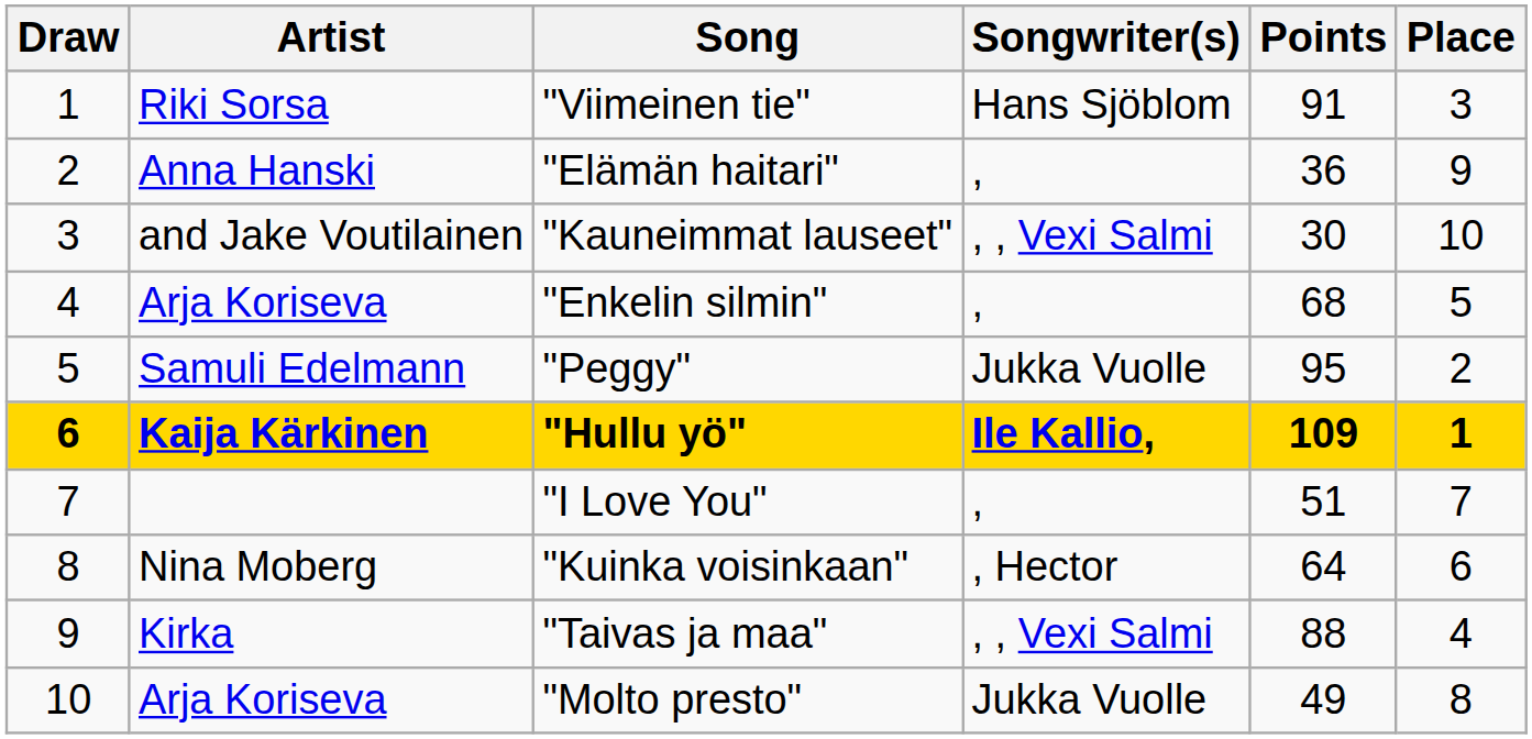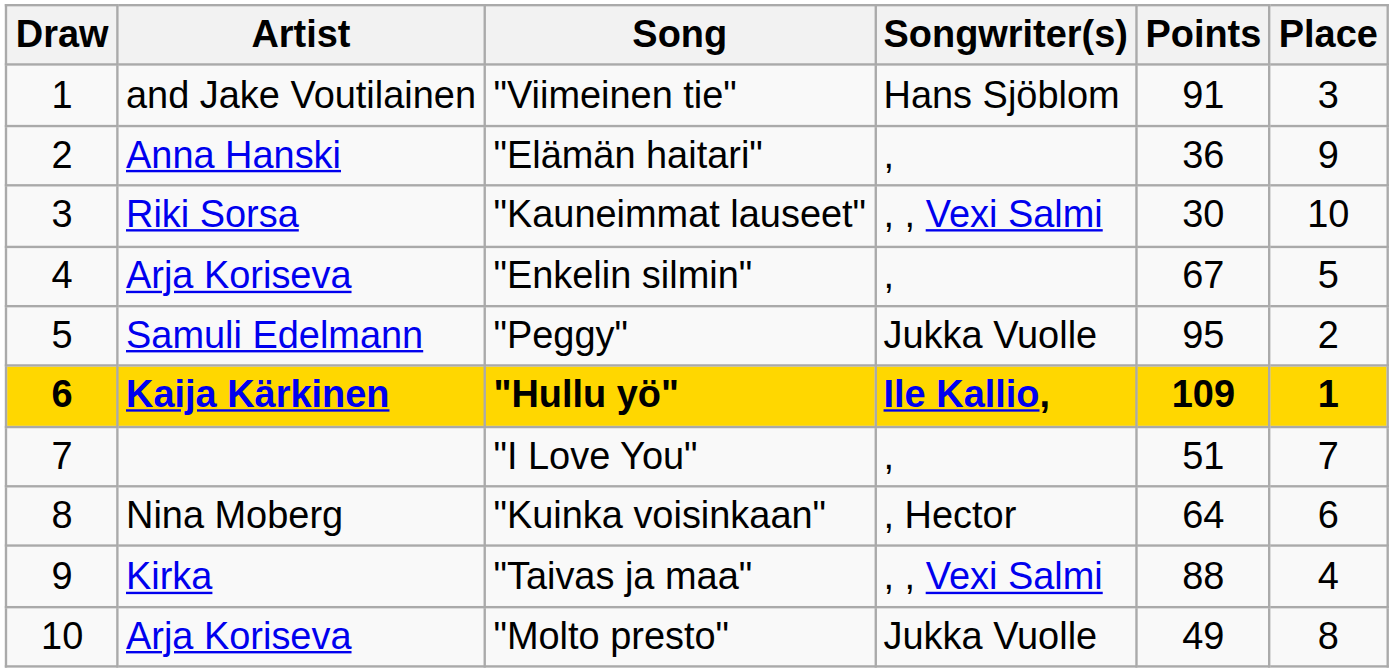"Viimeinen tie" | Artist: Riki Sorsa -> and Jake Voutilainen
"Kauneimmat lauseet" | Artist: and Jake Voutilainen -> Riki Sorsa
"Enkelin silmin" | Points: 68 -> 67
